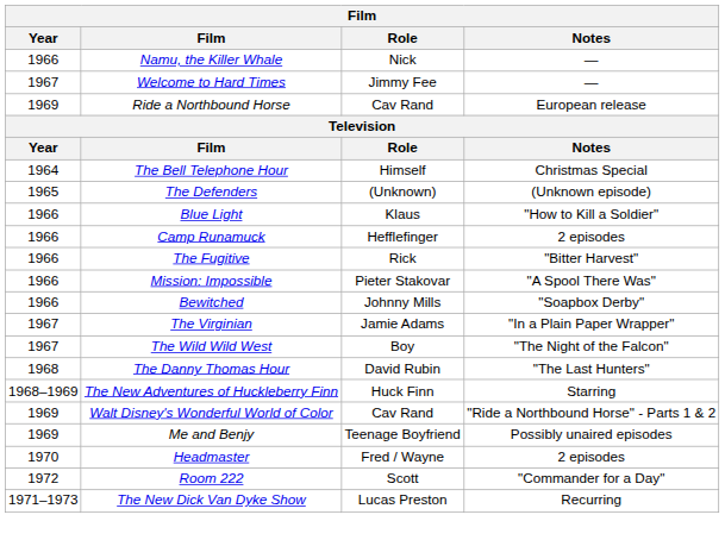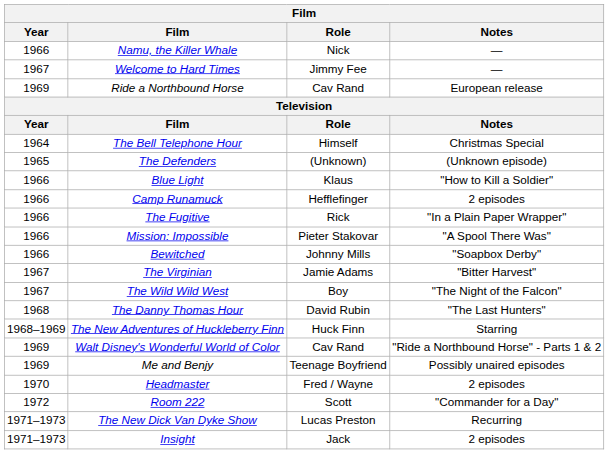The Fugitive | Notes: "Bitter Harvest" -> "In a Plain Paper Wrapper"
The Virginian | Notes: "In a Plain Paper Wrapper" -> "Bitter Harvest"
+ row: 1971–1973 | Insight | Jack | 2 episodes
